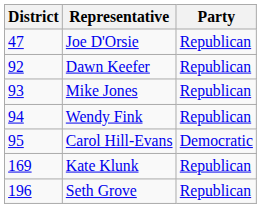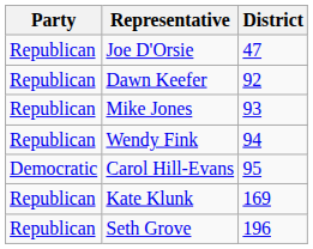columns swapped: District <-> Party
